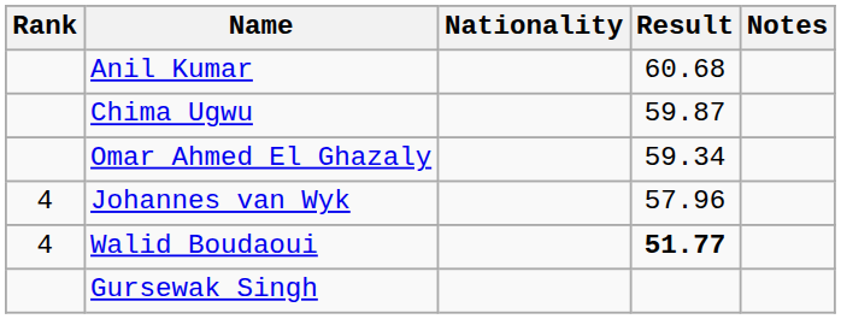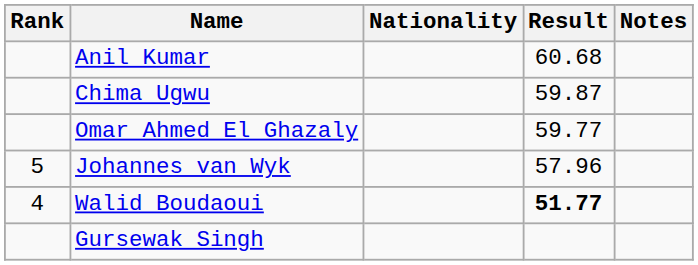Omar Ahmed El Ghazaly | Result: 59.34 -> 59.77
Johannes van Wyk | Rank: 4 -> 5
